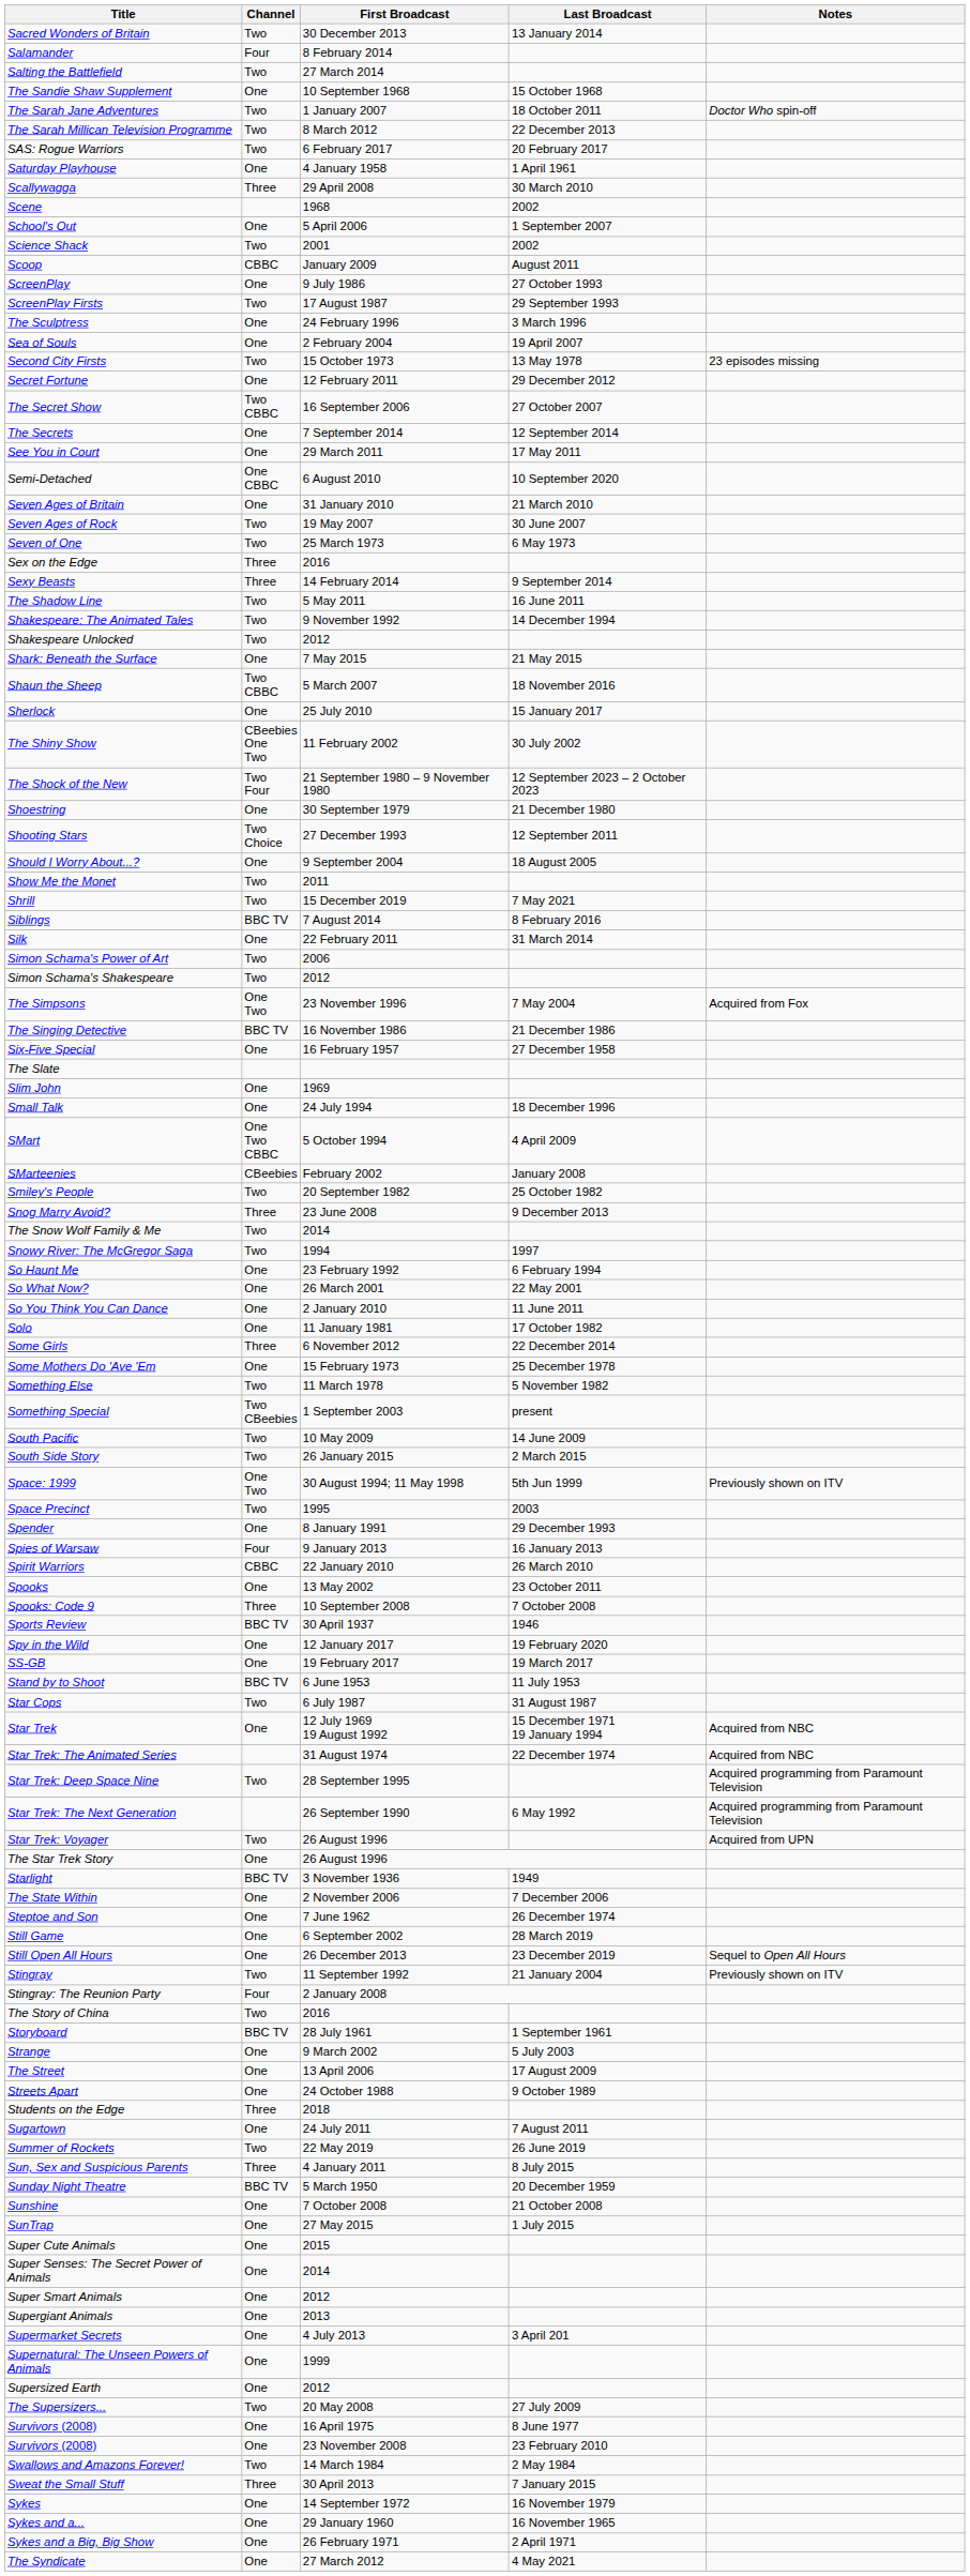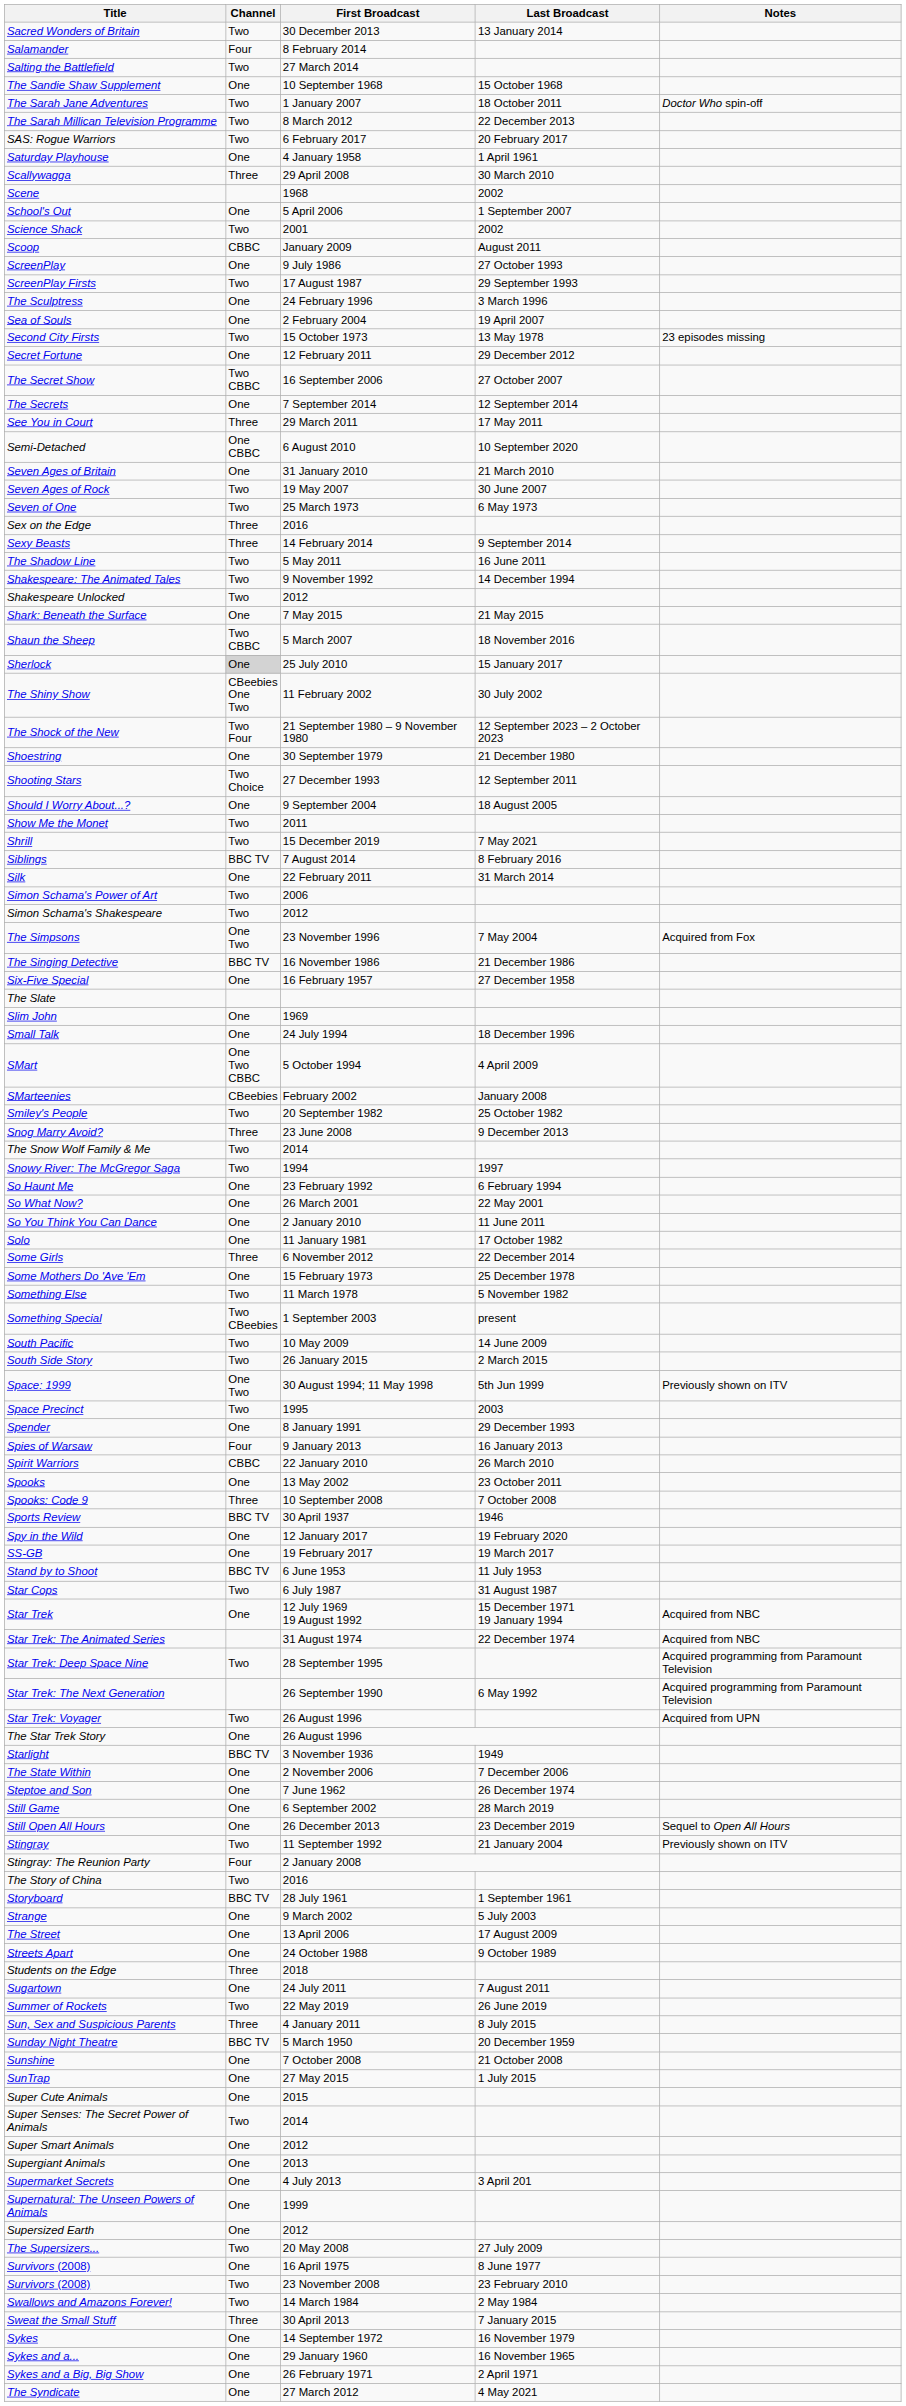See You in Court | Channel: One -> Three
Sherlock | Channel: no background -> lightgrey background
Super Senses: The Secret Power of Animals | Channel: One -> Two
Survivors (2008) / 23 November 2008 | Channel: One -> Two
